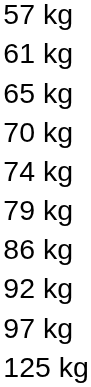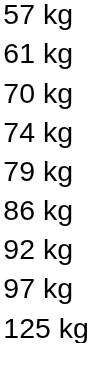- row: 65 kg
